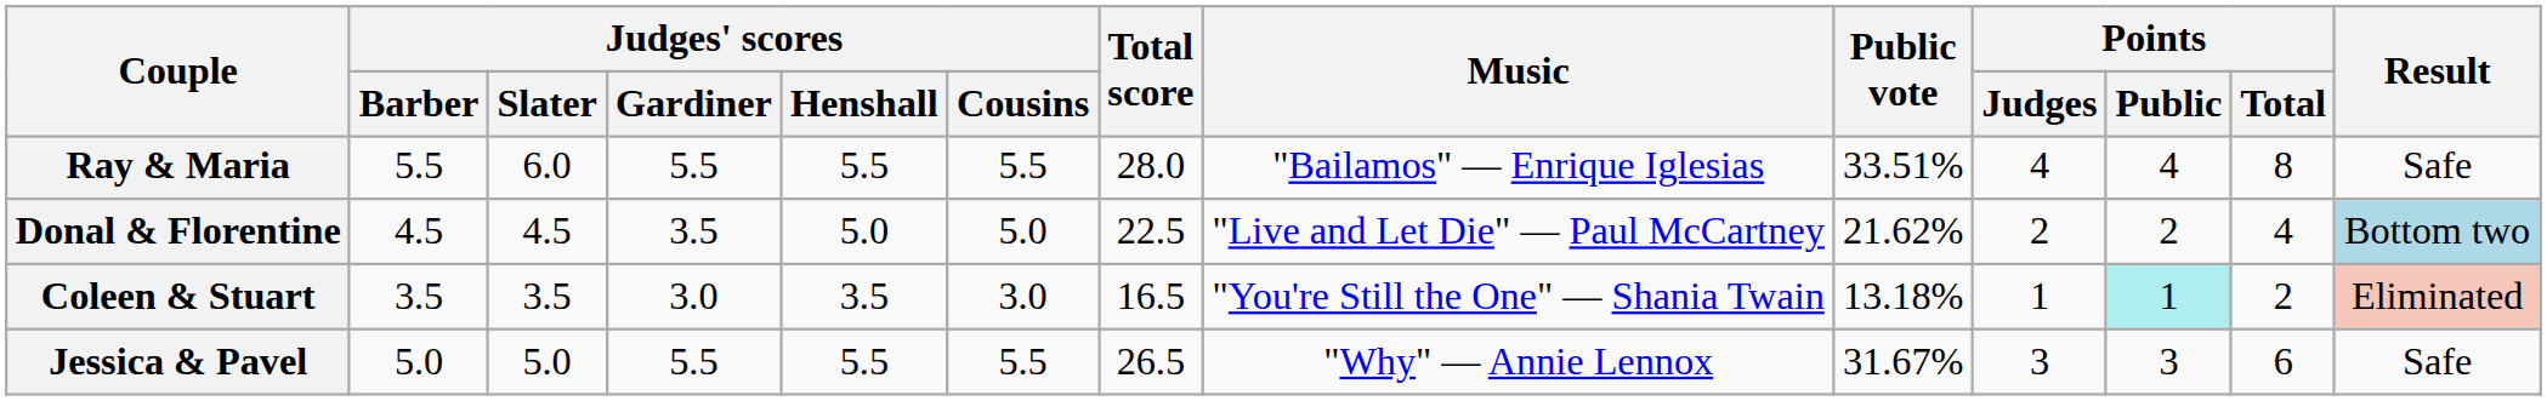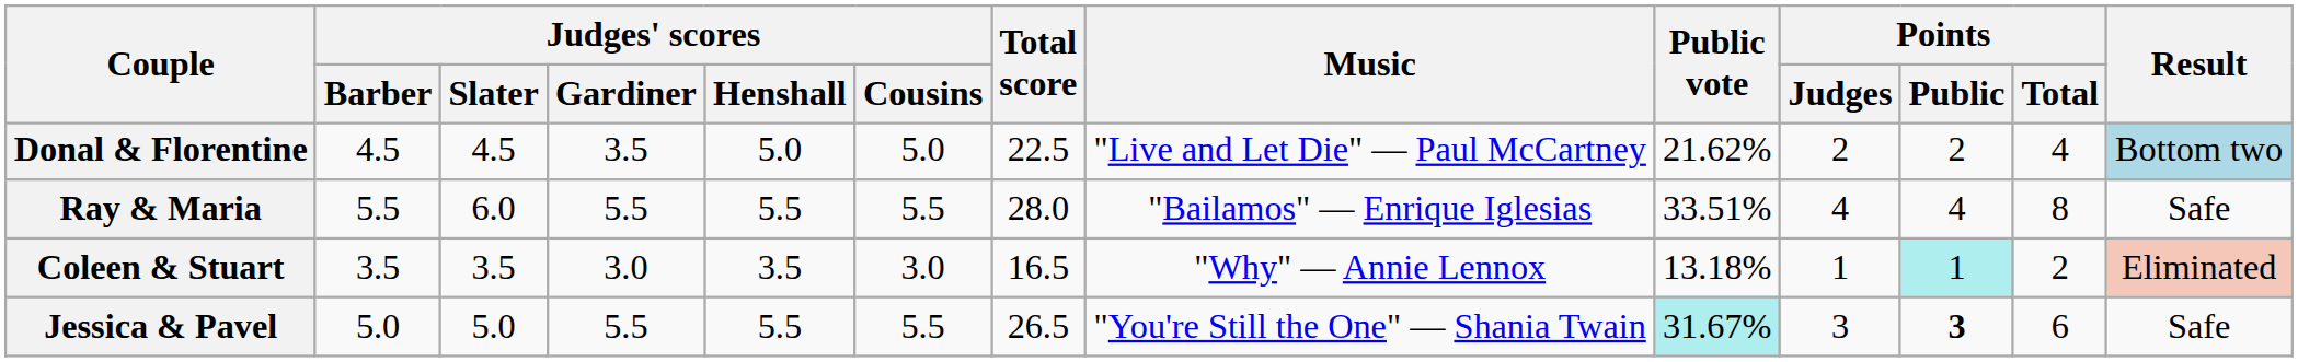rows swapped: Donal & Florentine <-> Ray & Maria
Coleen & Stuart | Music: "You're Still the One" — Shania Twain -> "Why" — Annie Lennox
Jessica & Pavel | Music: "Why" — Annie Lennox -> "You're Still the One" — Shania Twain
Jessica & Pavel | Public vote: no background -> paleturquoise background
Jessica & Pavel | Points / Public: normal -> bold
